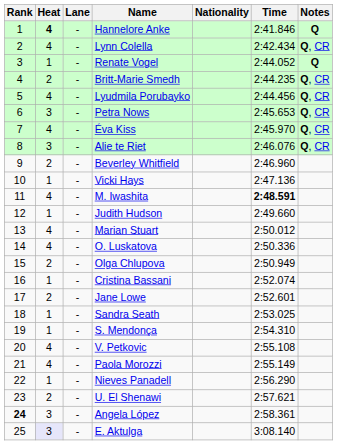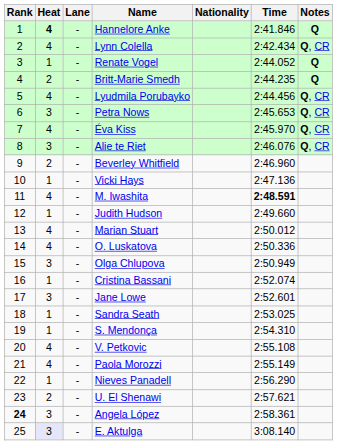Britt-Marie Smedh | Notes: Q, CR -> Q
Olga Chlupova | Heat: 2 -> 3
Jane Lowe | Heat: 2 -> 3
